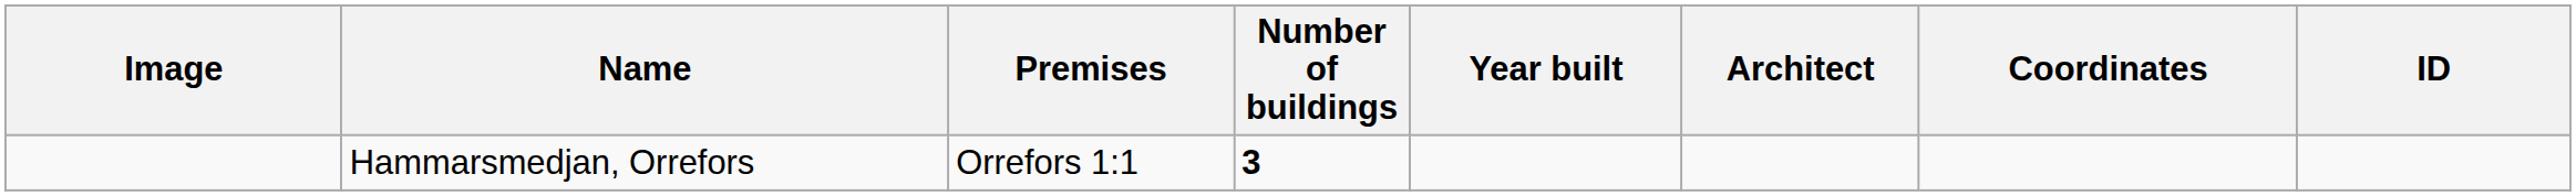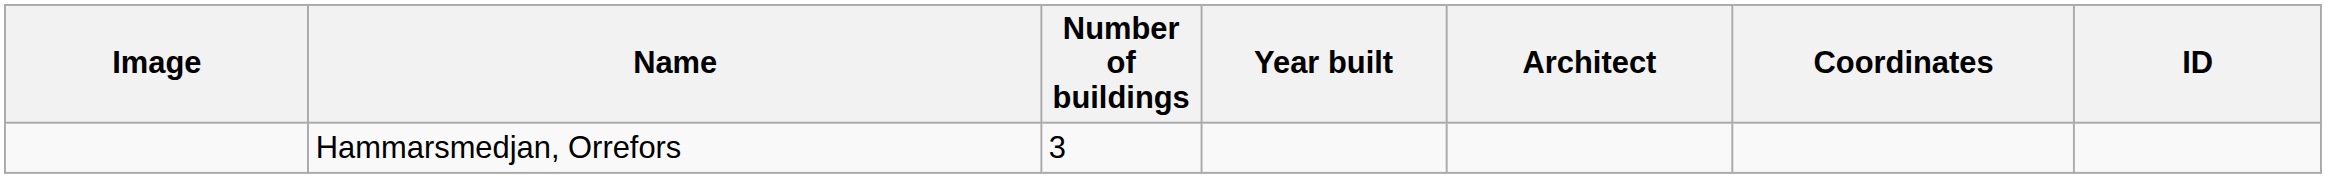- column: Premises | Orrefors 1:1
Hammarsmedjan, Orrefors | Number of buildings: bold -> normal
